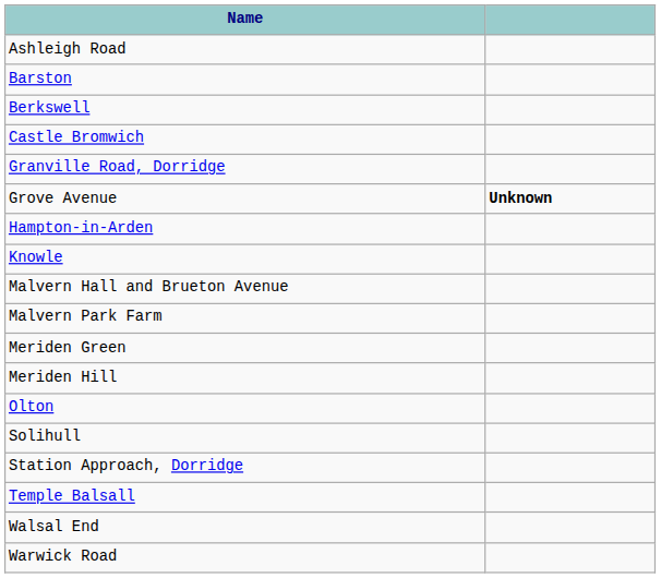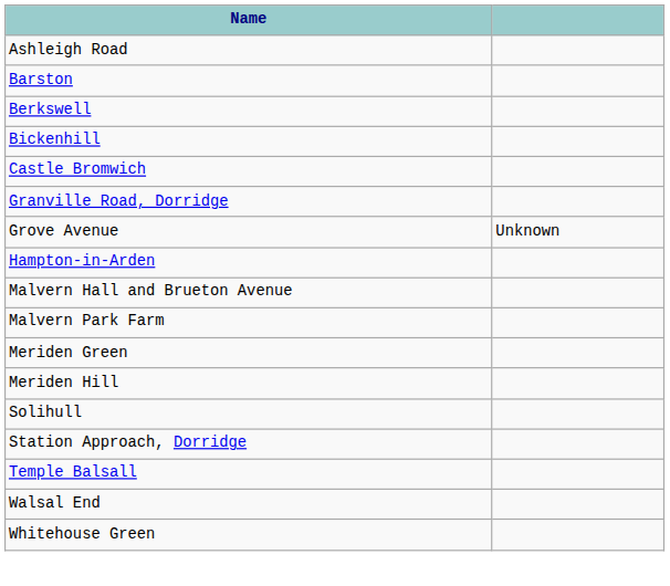+ row: Bickenhill
Grove Avenue | column 2: bold -> normal
- row: Knowle
- row: Olton
- row: Warwick Road
+ row: Whitehouse Green
